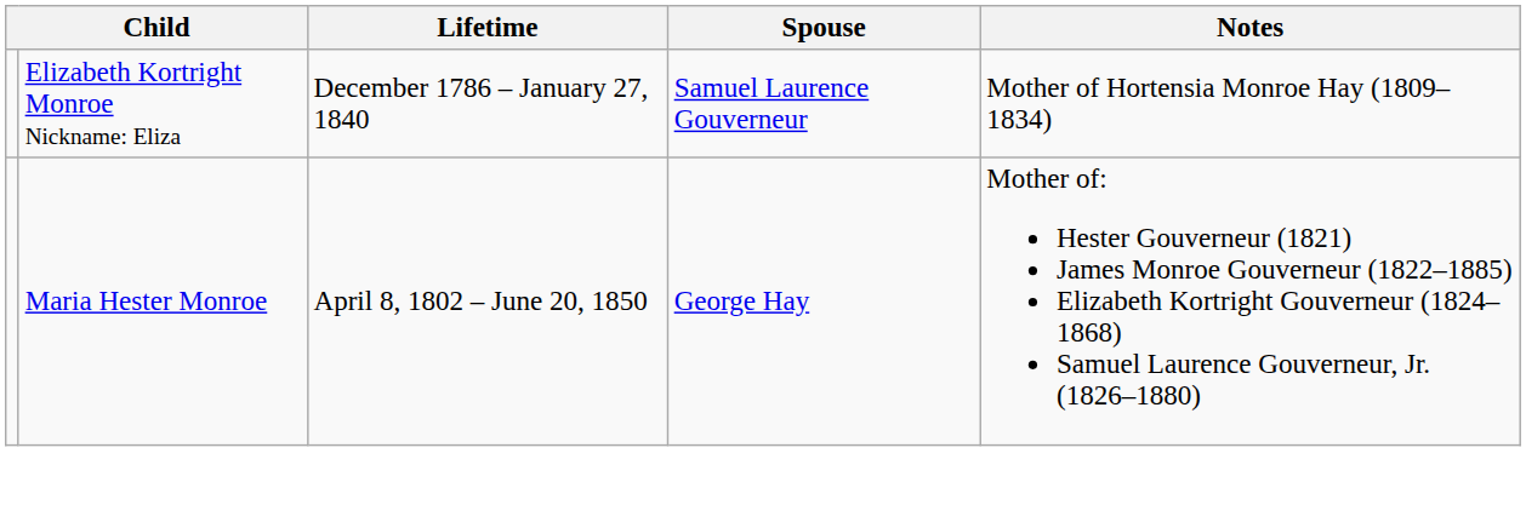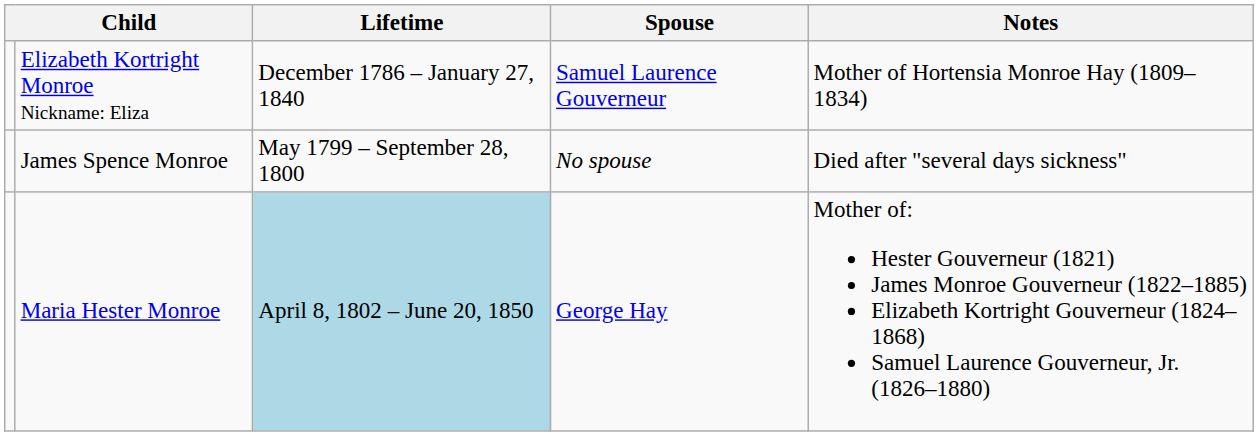+ row: James Spence Monroe | May 1799 – September 28, 1800 | No spouse | Died after "several days sickness"
Maria Hester Monroe | Lifetime: no background -> lightblue background
